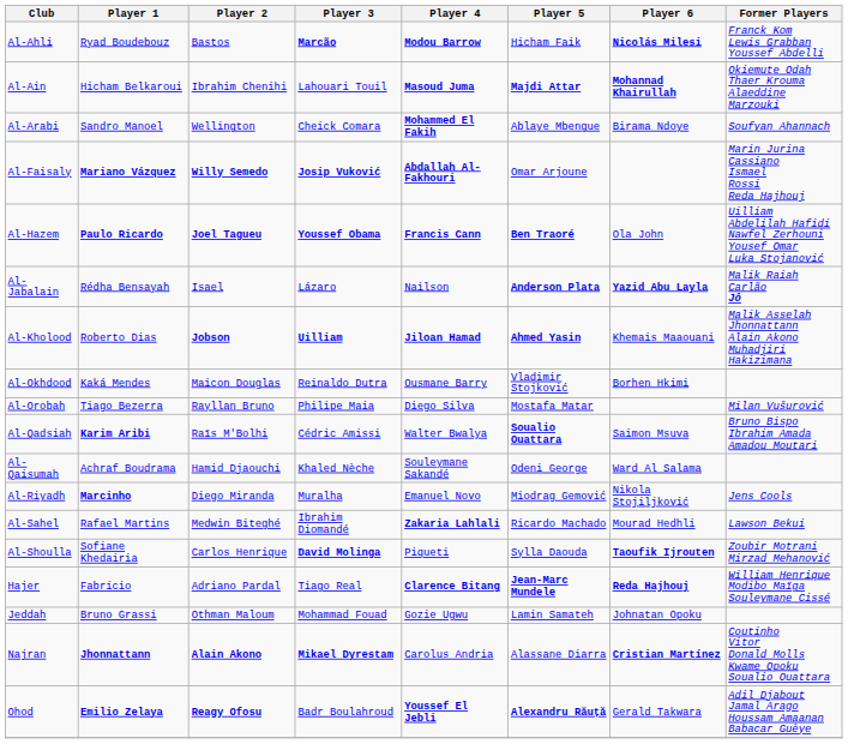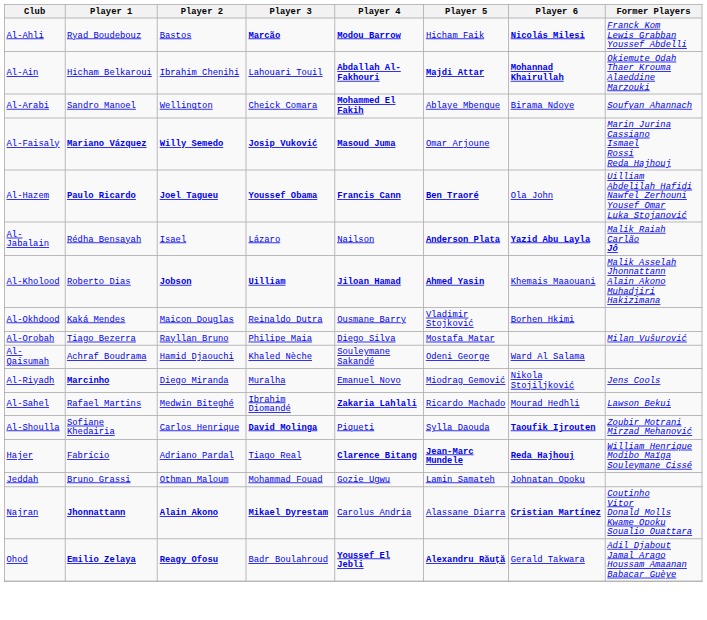Al-Ain | Player 4: Masoud Juma -> Abdallah Al-Fakhouri
Al-Faisaly | Player 4: Abdallah Al-Fakhouri -> Masoud Juma
- row: Al-Qadsiah | Karim Aribi | Raïs M'Bolhi | Cédric Amissi | Walter Bwalya | Soualio Ouattara | Saimon Msuva | Bruno Bispo Ibrahim Amada Amadou Moutari
